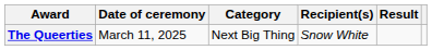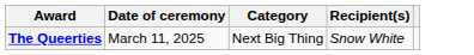- column: Result
